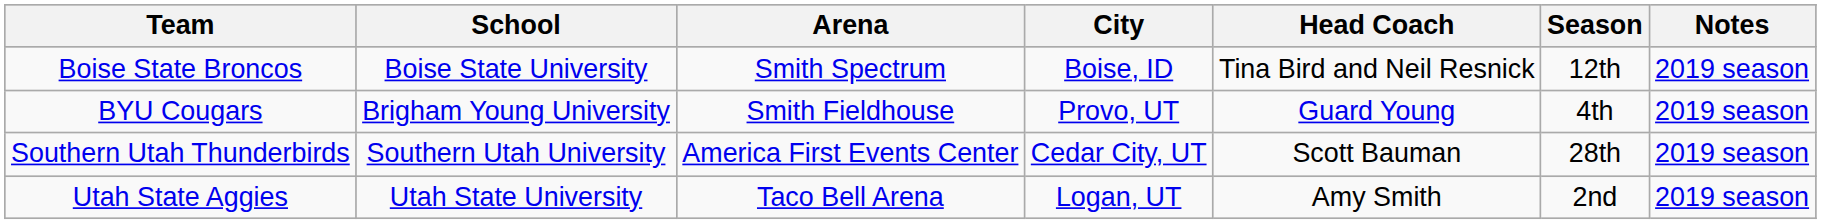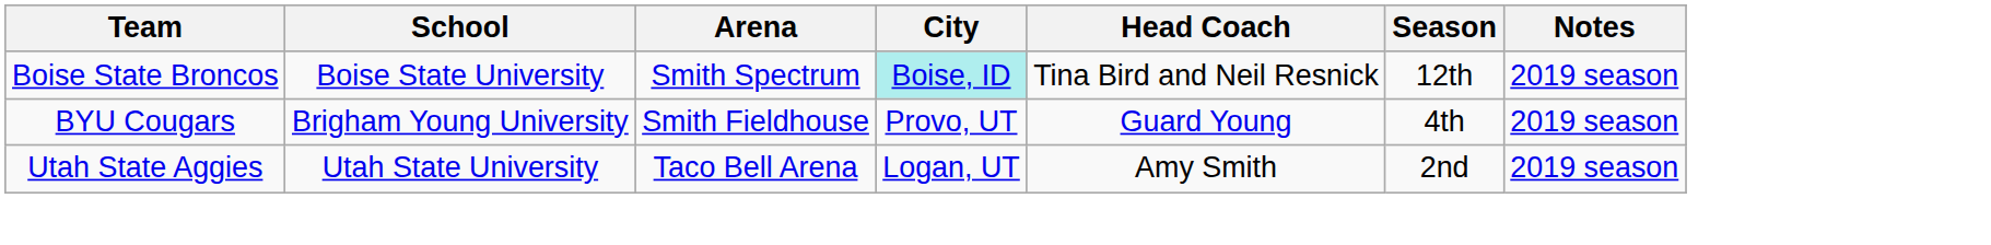Boise State Broncos | City: no background -> paleturquoise background
- row: Southern Utah Thunderbirds | Southern Utah University | America First Events Center | Cedar City, UT | Scott Bauman | 28th | 2019 season
